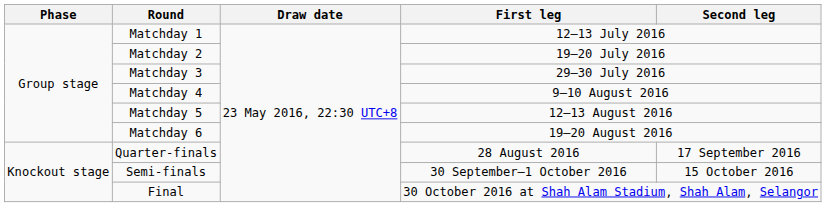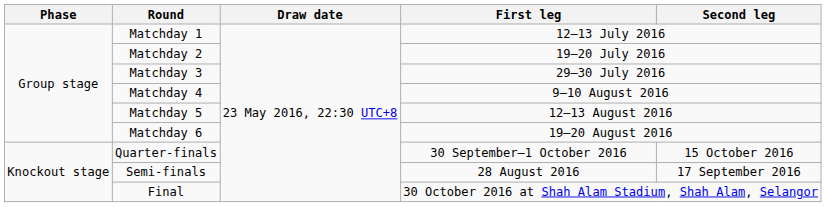Quarter-finals | First leg: 28 August 2016 -> 30 September–1 October 2016
Quarter-finals | Second leg: 17 September 2016 -> 15 October 2016
Semi-finals | First leg: 30 September–1 October 2016 -> 28 August 2016
Semi-finals | Second leg: 15 October 2016 -> 17 September 2016
